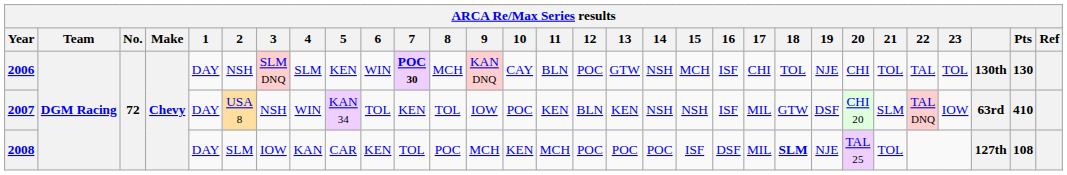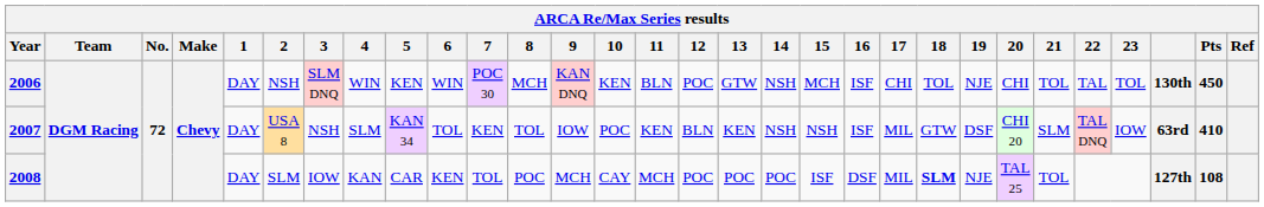2006 | 4: SLM -> WIN
2006 | 7: bold -> normal
2006 | 10: CAY -> KEN
2006 | Pts: 130 -> 450
2007 | 4: WIN -> SLM
2008 | 10: KEN -> CAY
